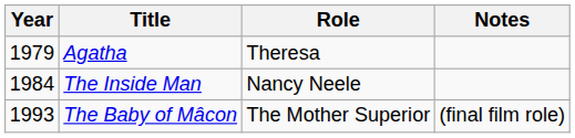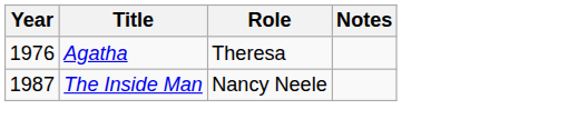Agatha | Year: 1979 -> 1976
The Inside Man | Year: 1984 -> 1987
- row: 1993 | The Baby of Mâcon | The Mother Superior | (final film role)
